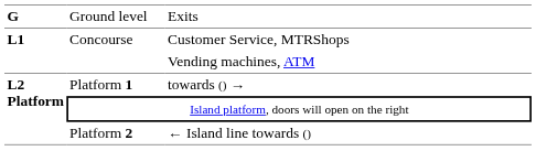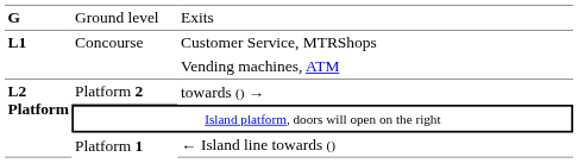towards () → | column 2: Platform 1 -> Platform 2
← Island line towards () | column 2: Platform 2 -> Platform 1
